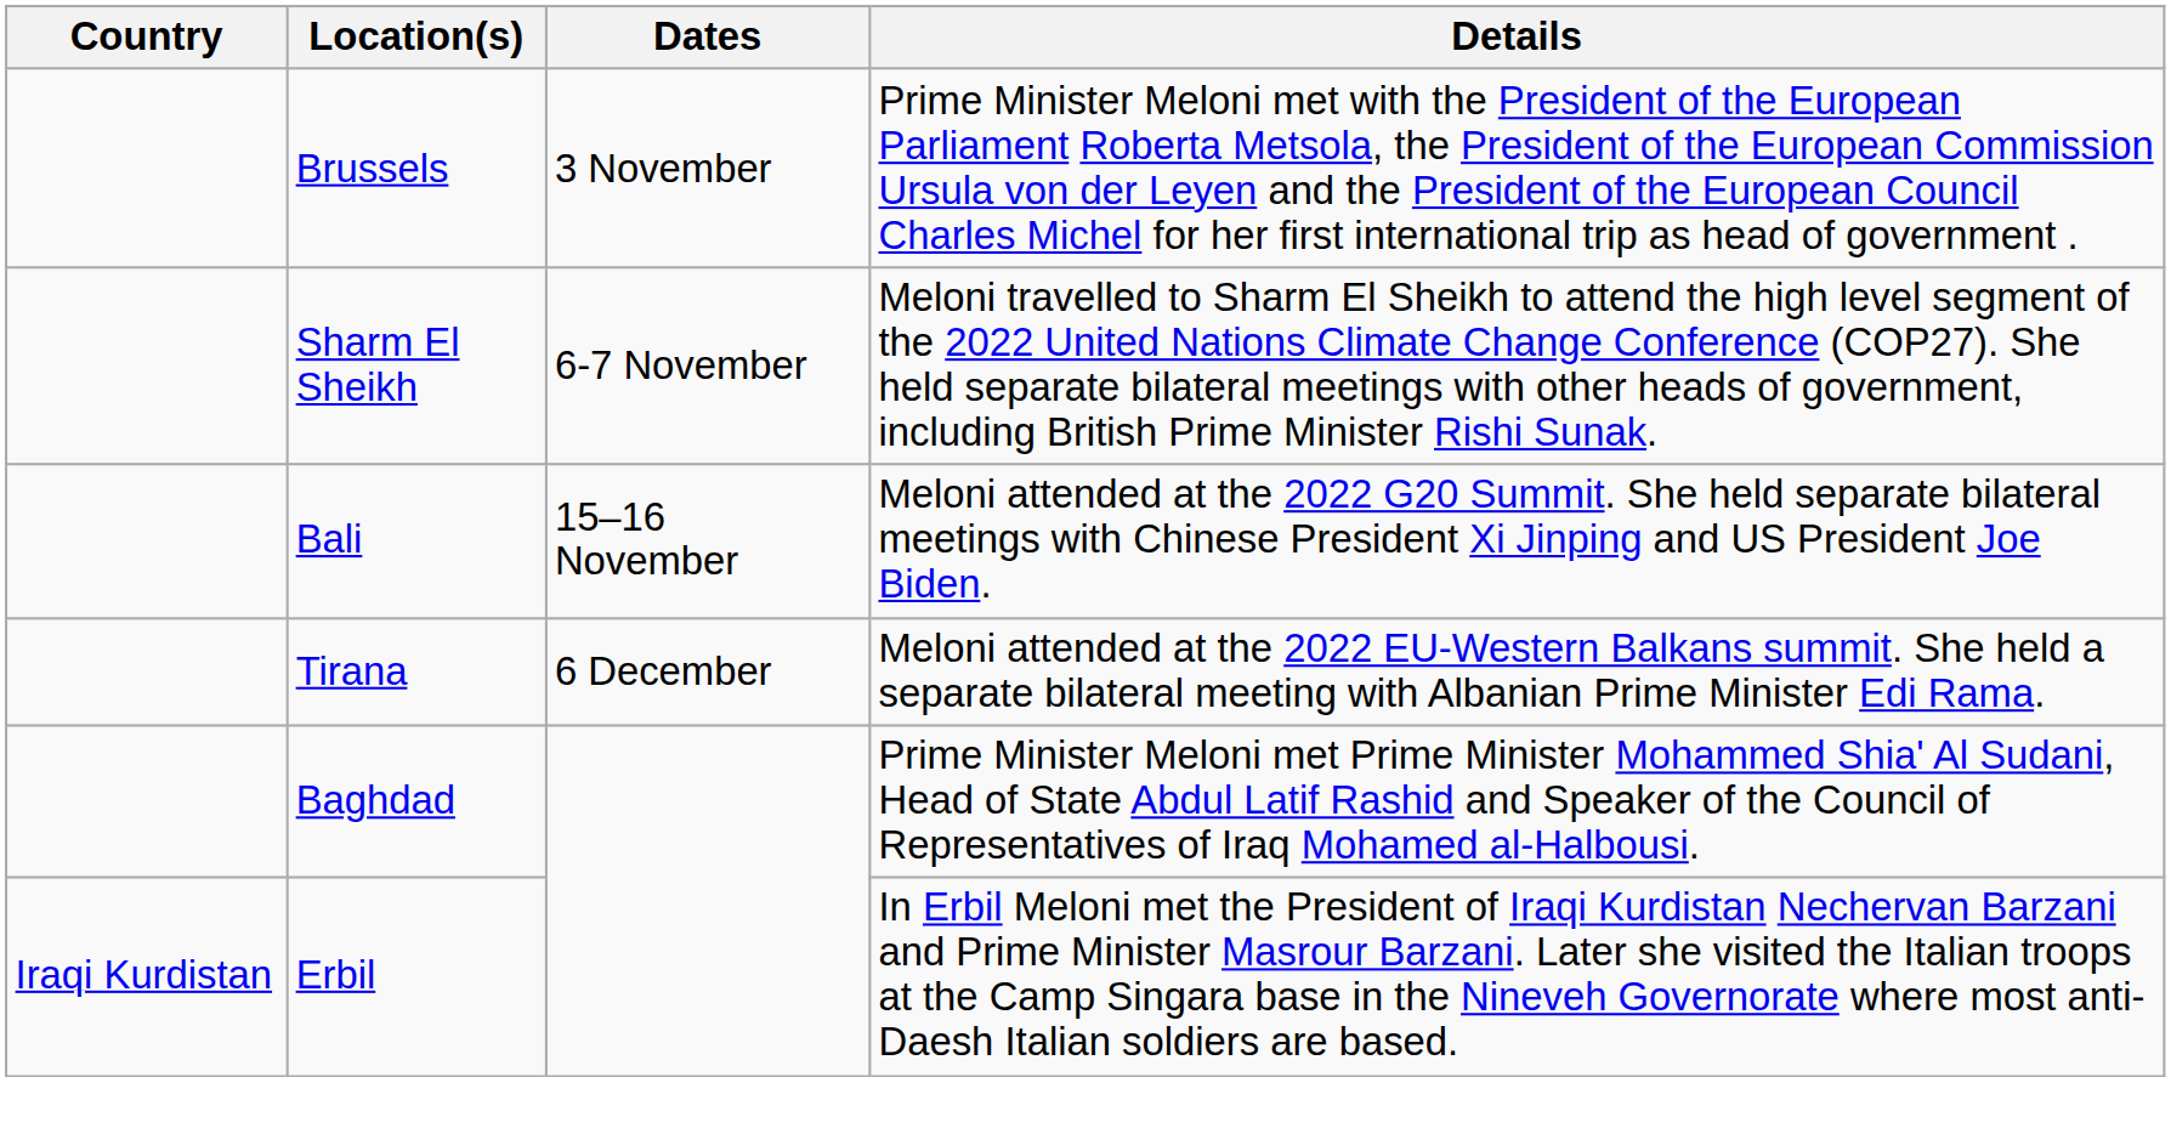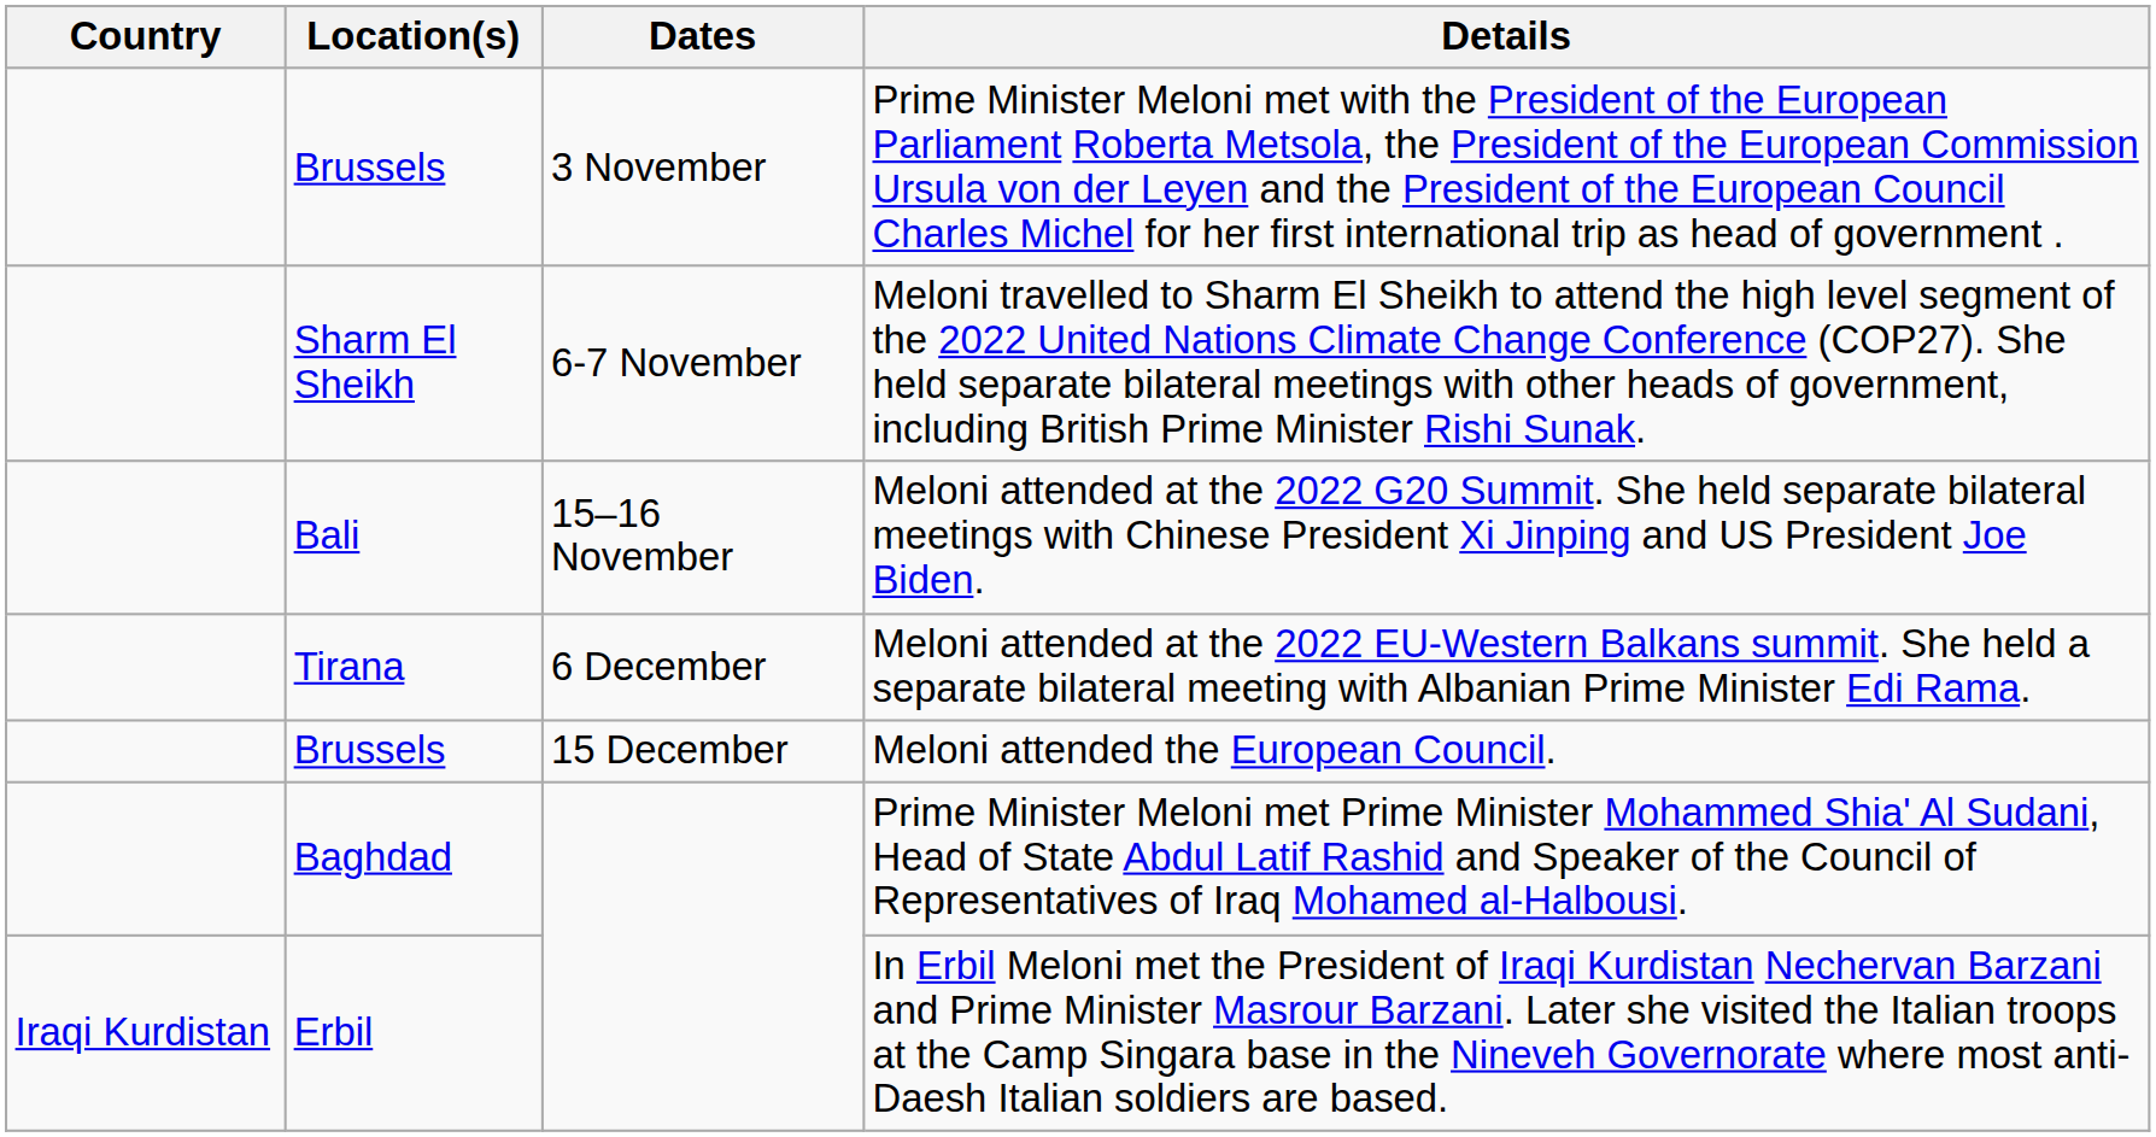+ row: Brussels | 15 December | Meloni attended the European Council.
